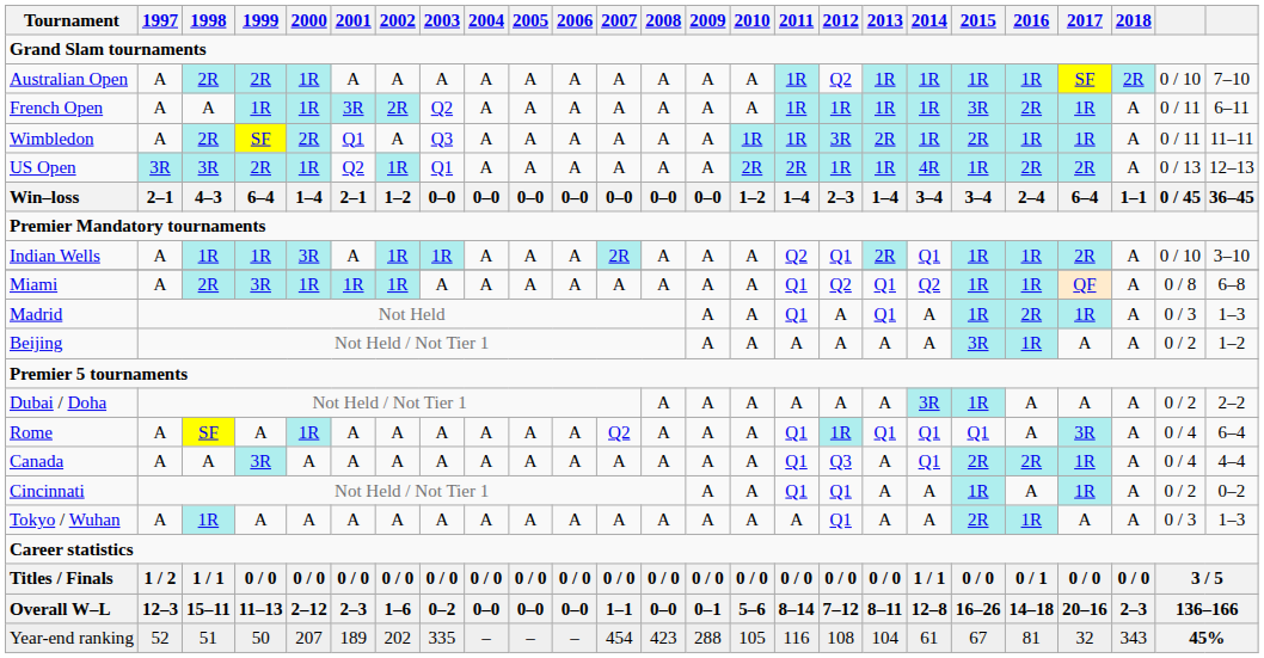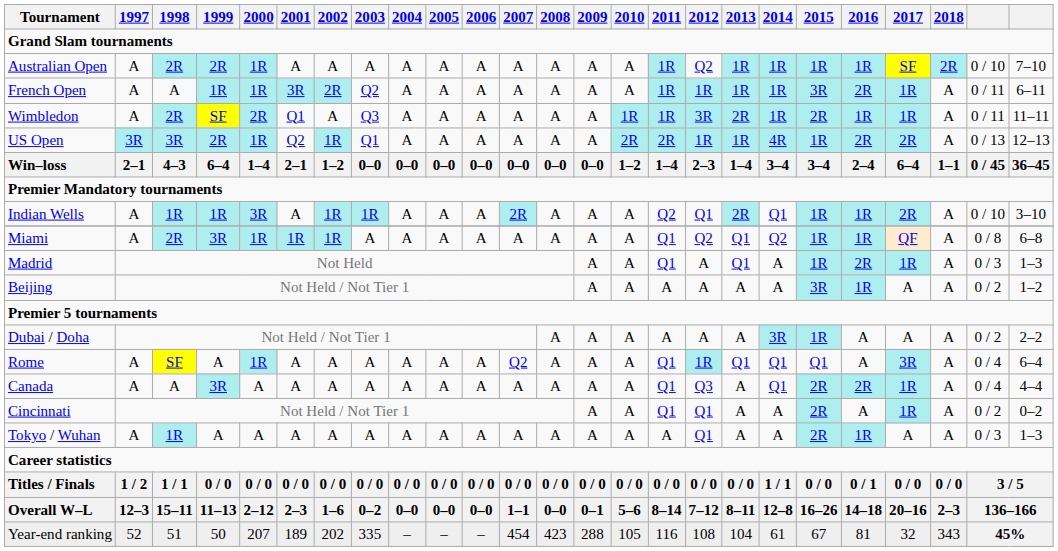Cincinnati | 2015: 1R -> 2R
